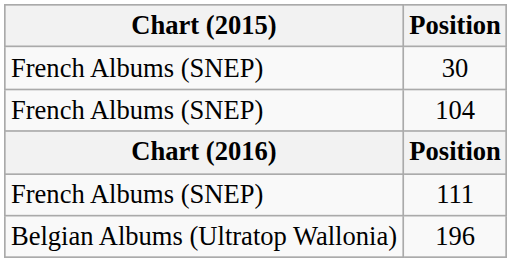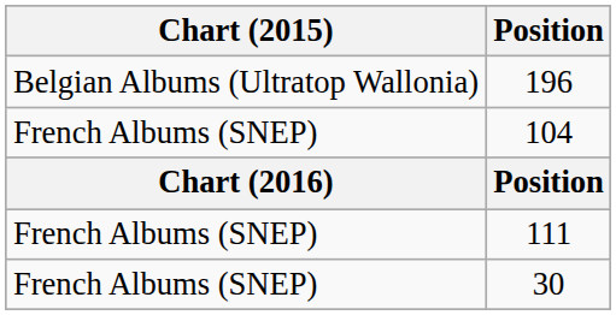rows swapped: 196 <-> 30
